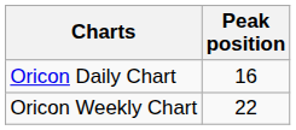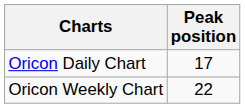Oricon Daily Chart | Peak position: 16 -> 17
